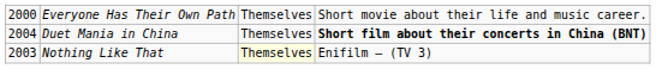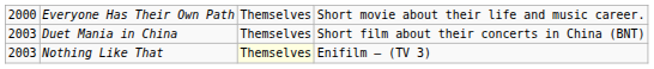Duet Mania in China | column 1: 2004 -> 2003
Duet Mania in China | column 4: bold -> normal
